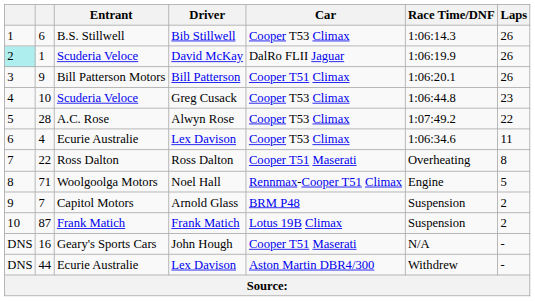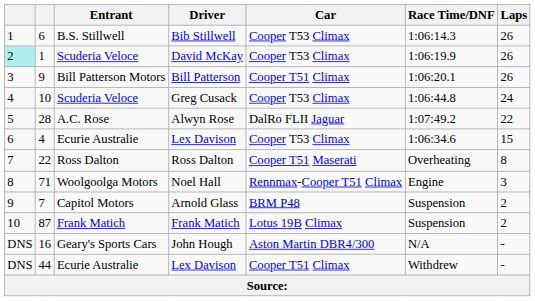David McKay | Car: DalRo FLII Jaguar -> Cooper T53 Climax
Greg Cusack | Laps: 23 -> 24
Alwyn Rose | Car: Cooper T53 Climax -> DalRo FLII Jaguar
4 / Lex Davison | Laps: 11 -> 15
Noel Hall | Laps: 5 -> 3
John Hough | Car: Cooper T51 Maserati -> Aston Martin DBR4/300
44 / Lex Davison | Car: Aston Martin DBR4/300 -> Cooper T51 Climax
